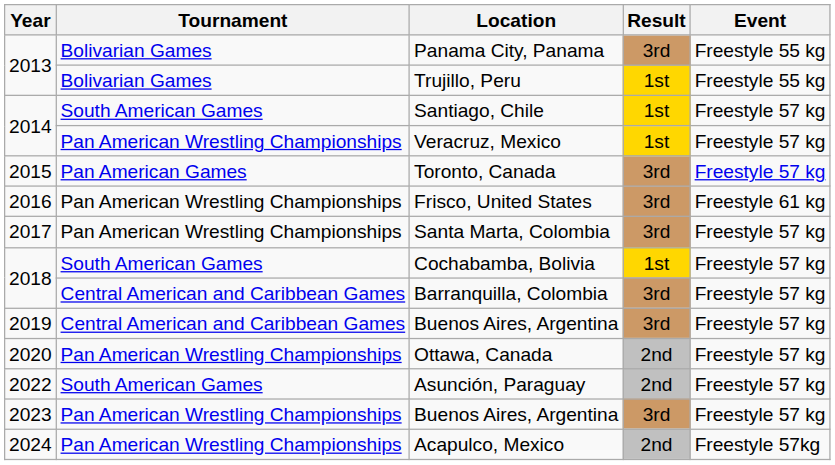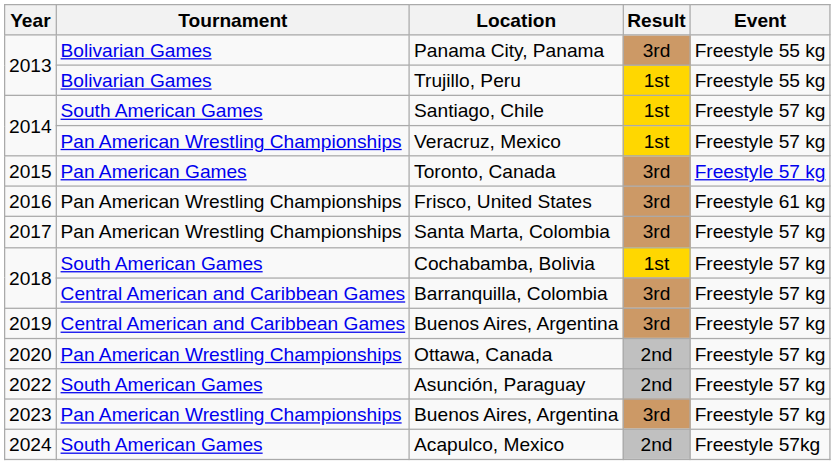Acapulco, Mexico | Tournament: Pan American Wrestling Championships -> South American Games
